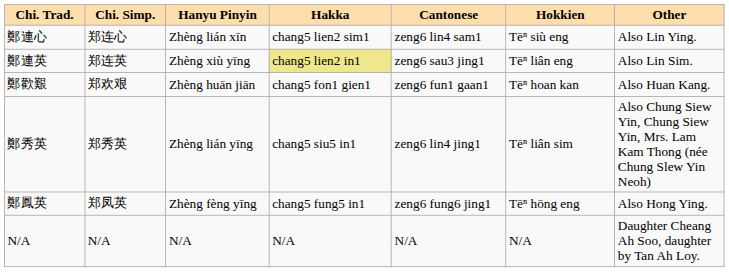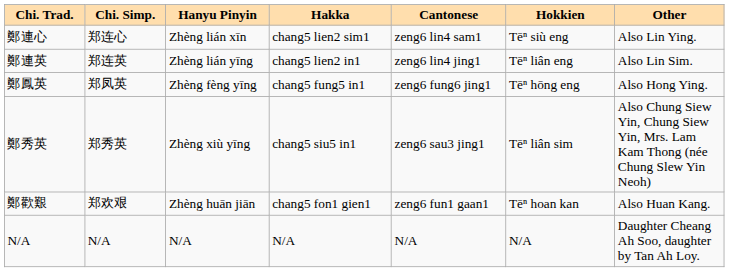鄭連英 | Hanyu Pinyin: Zhèng xiù yīng -> Zhèng lián yīng
鄭連英 | Hakka: khaki background -> no background
鄭連英 | Cantonese: zeng6 sau3 jing1 -> zeng6 lin4 jing1
rows swapped: 鄭歡艱 <-> 鄭鳳英
鄭秀英 | Hanyu Pinyin: Zhèng lián yīng -> Zhèng xiù yīng
鄭秀英 | Cantonese: zeng6 lin4 jing1 -> zeng6 sau3 jing1
